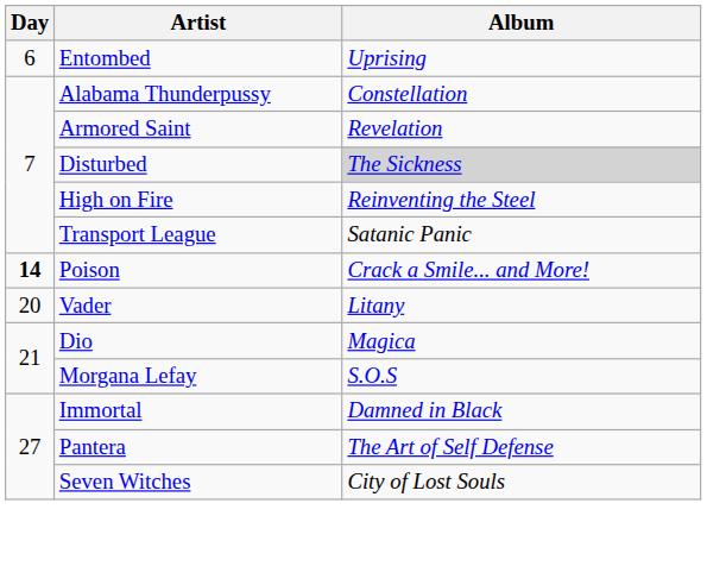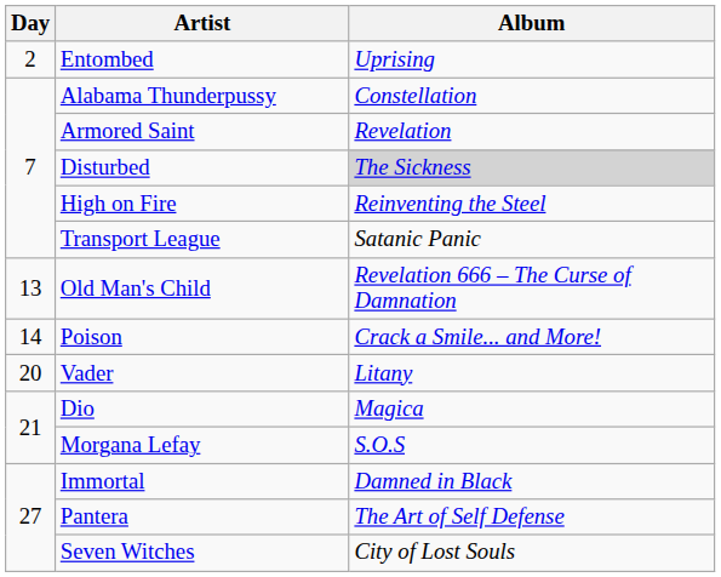Entombed | Day: 6 -> 2
+ row: 13 | Old Man's Child | Revelation 666 – The Curse of Damnation
Poison | Day: bold -> normal
